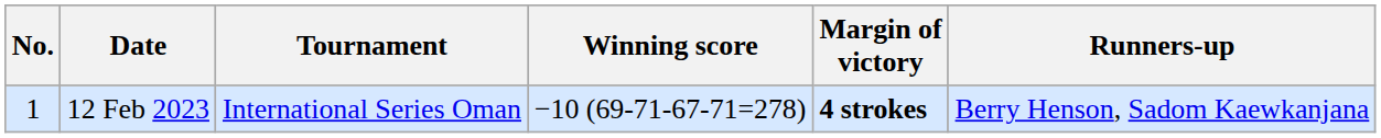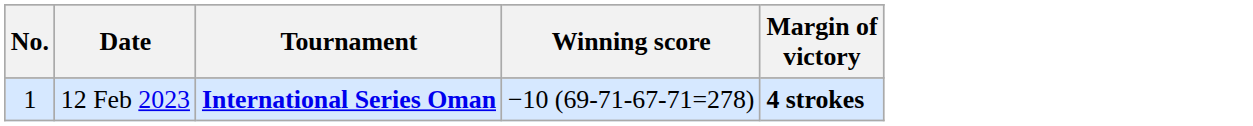- column: Runners-up | Berry Henson, Sadom Kaewkanjana
12 Feb 2023 | Tournament: normal -> bold
